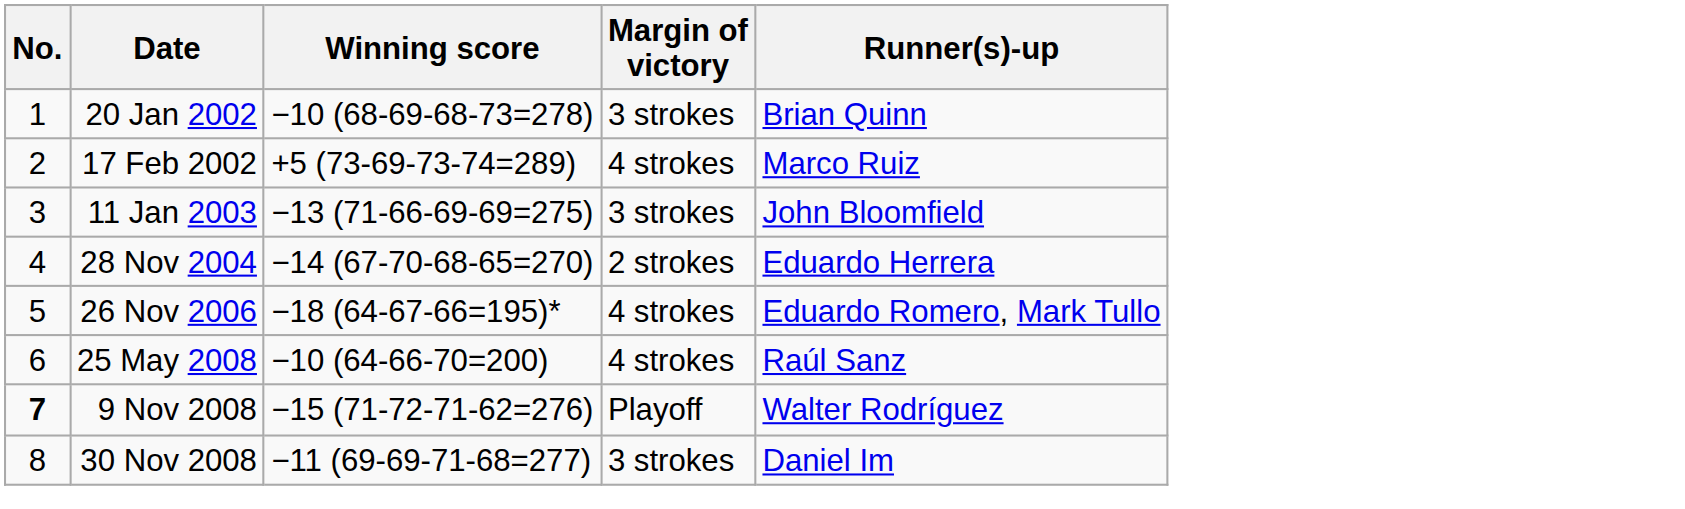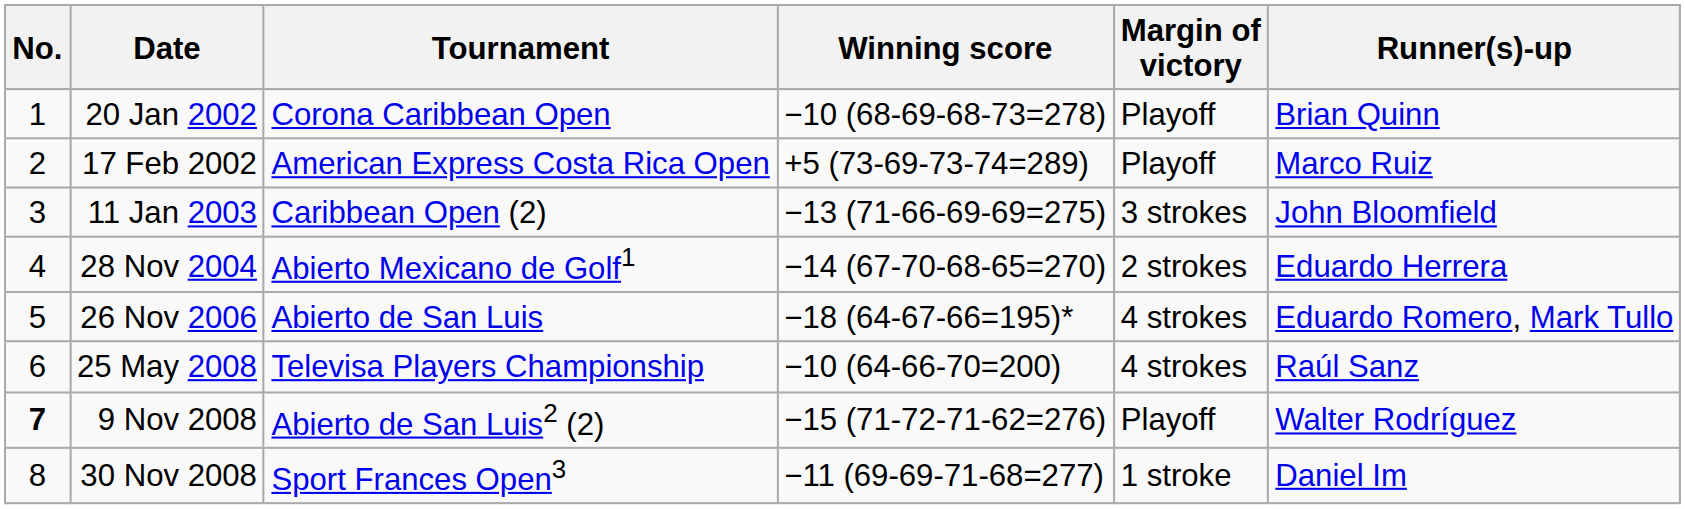+ column: Tournament | Corona Caribbean Open | American Express Costa Rica Open | Caribbean Open (2) | Abierto Mexicano de Golf1 | Abierto de San Luis | Televisa Players Championship | Abierto de San Luis2 (2) | Sport Frances Open3
20 Jan 2002 | Margin of victory: 3 strokes -> Playoff
17 Feb 2002 | Margin of victory: 4 strokes -> Playoff
30 Nov 2008 | Margin of victory: 3 strokes -> 1 stroke
